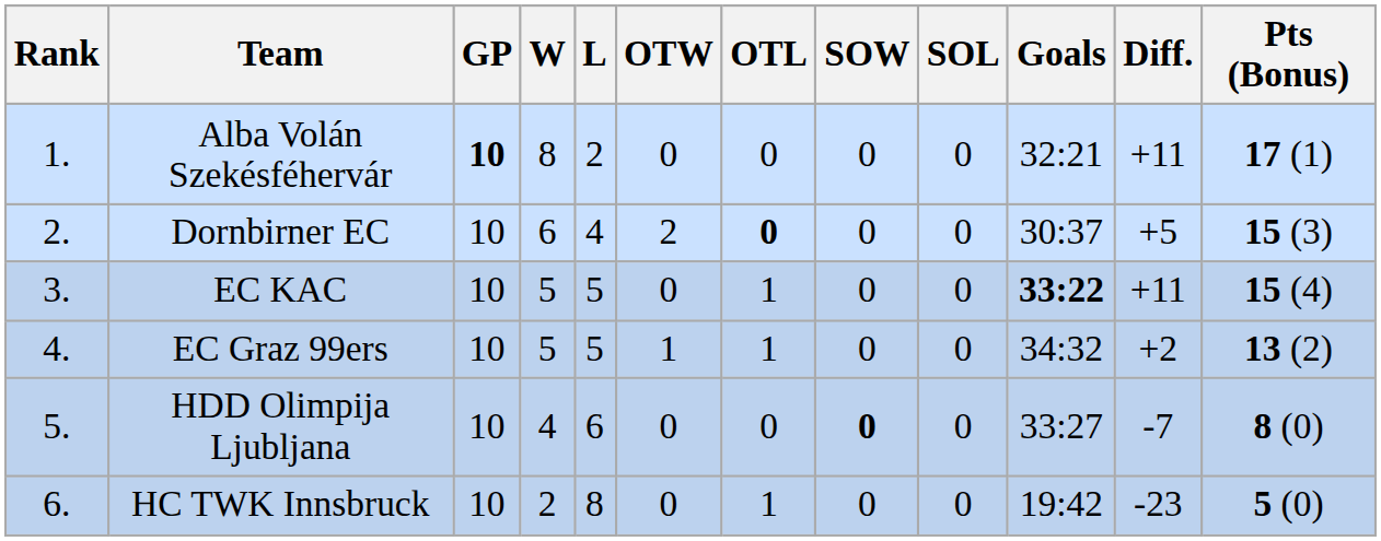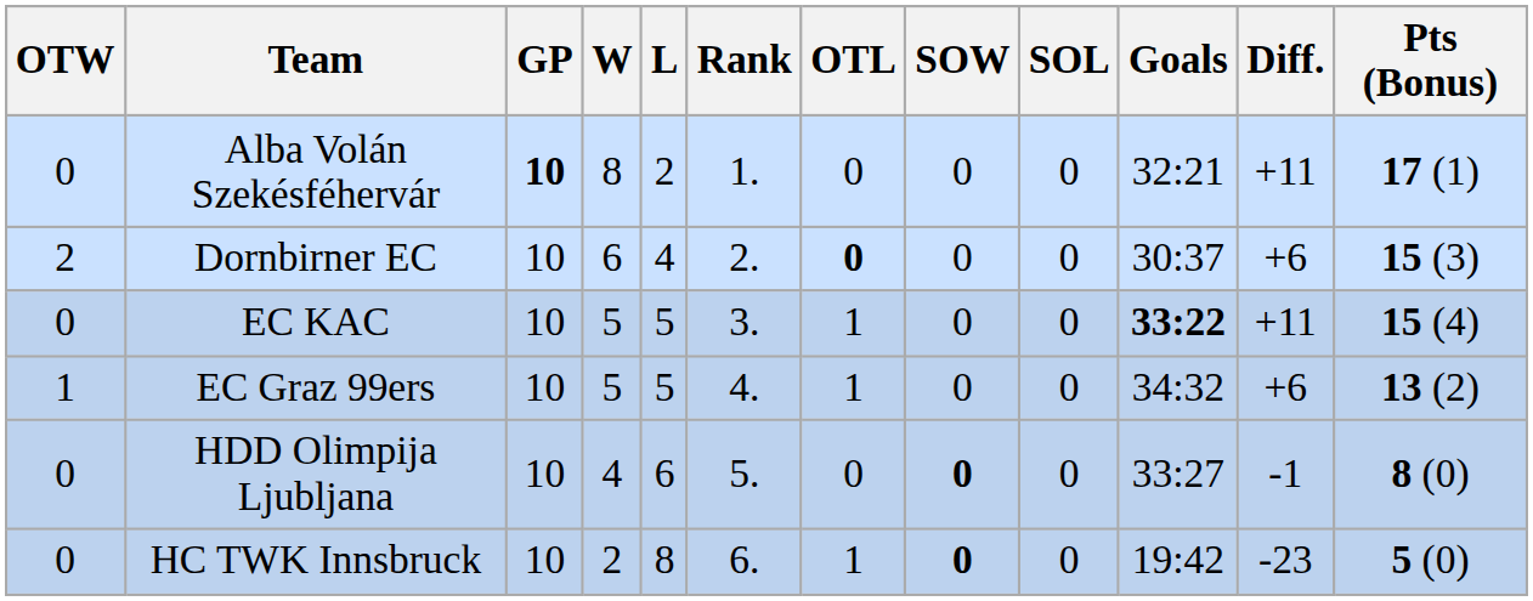columns swapped: Rank <-> OTW
Dornbirner EC | Diff.: +5 -> +6
EC Graz 99ers | Diff.: +2 -> +6
HDD Olimpija Ljubljana | Diff.: -7 -> -1
HC TWK Innsbruck | SOW: normal -> bold
